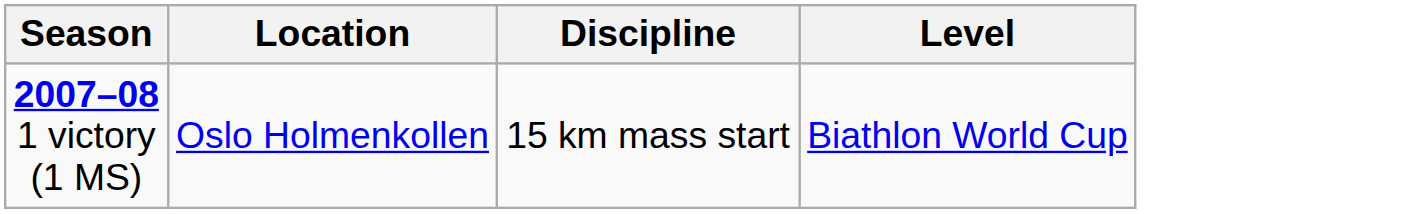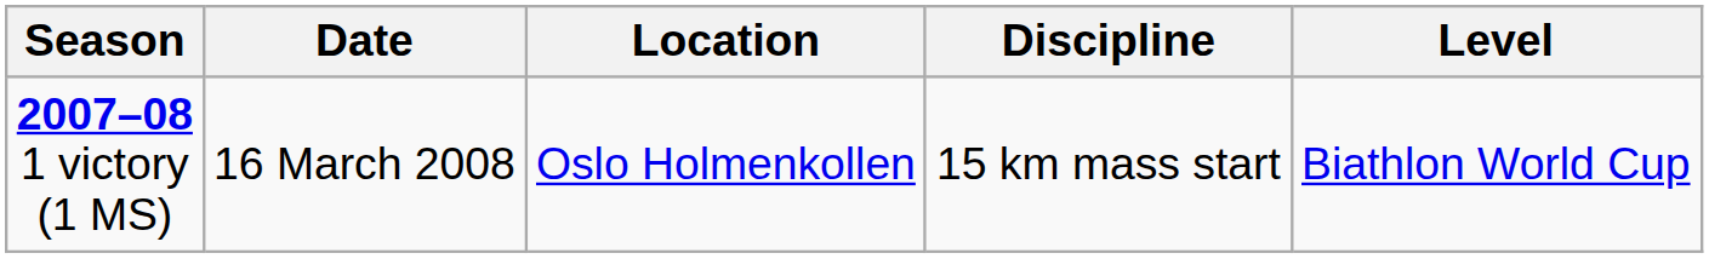+ column: Date | 16 March 2008
